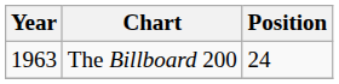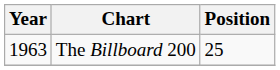The Billboard 200 | Position: 24 -> 25
